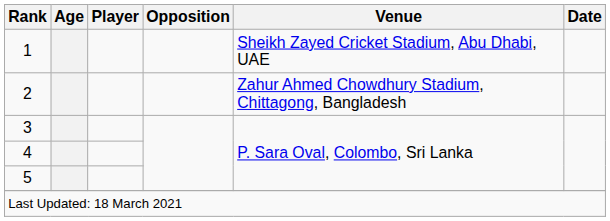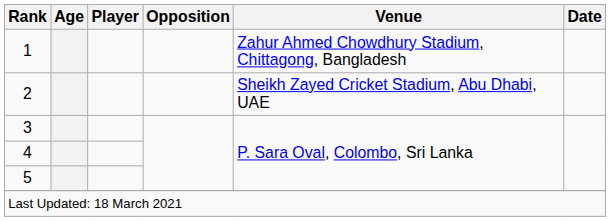1 | Venue: Sheikh Zayed Cricket Stadium, Abu Dhabi, UAE -> Zahur Ahmed Chowdhury Stadium, Chittagong, Bangladesh
2 | Venue: Zahur Ahmed Chowdhury Stadium, Chittagong, Bangladesh -> Sheikh Zayed Cricket Stadium, Abu Dhabi, UAE
